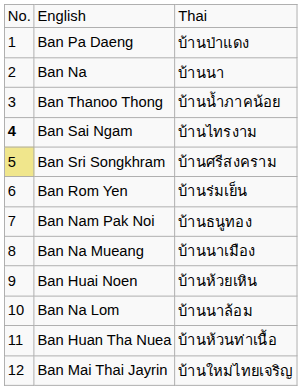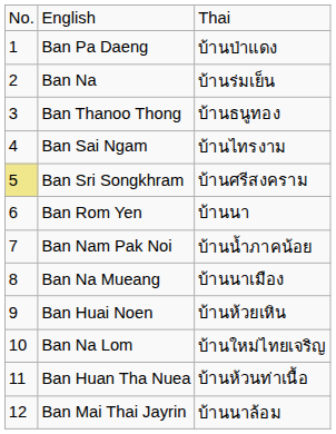Ban Na | column 3: บ้านนา -> บ้านร่มเย็น
Ban Thanoo Thong | column 3: บ้านน้ำภาคน้อย -> บ้านธนูทอง
Ban Sai Ngam | column 1: bold -> normal
Ban Rom Yen | column 3: บ้านร่มเย็น -> บ้านนา
Ban Nam Pak Noi | column 3: บ้านธนูทอง -> บ้านน้ำภาคน้อย
Ban Na Lom | column 3: บ้านนาล้อม -> บ้านใหม่ไทยเจริญ
Ban Mai Thai Jayrin | column 3: บ้านใหม่ไทยเจริญ -> บ้านนาล้อม
